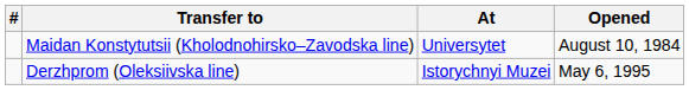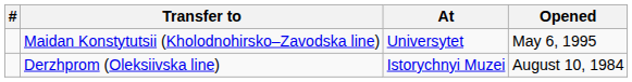Maidan Konstytutsii (Kholodnohirsko–Zavodska line) | Opened: August 10, 1984 -> May 6, 1995
Derzhprom (Oleksiivska line) | Opened: May 6, 1995 -> August 10, 1984
